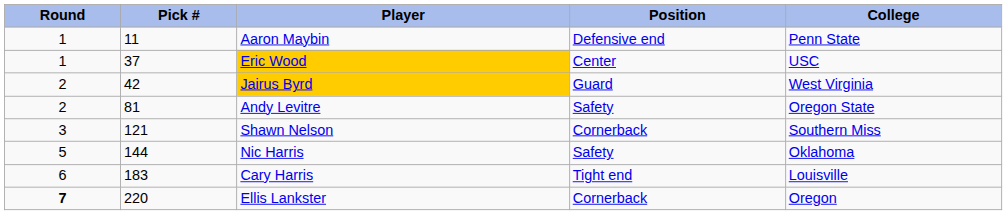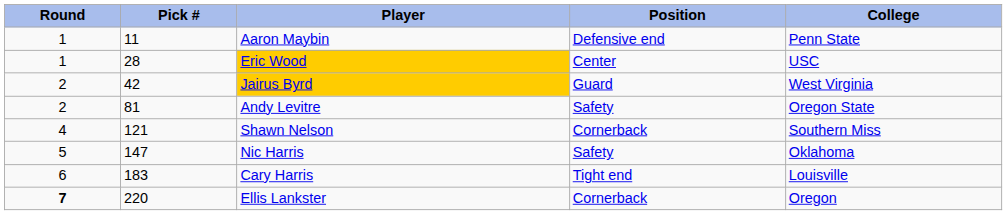Eric Wood | Pick #: 37 -> 28
Shawn Nelson | Round: 3 -> 4
Nic Harris | Pick #: 144 -> 147
